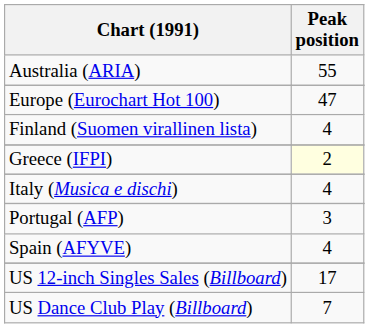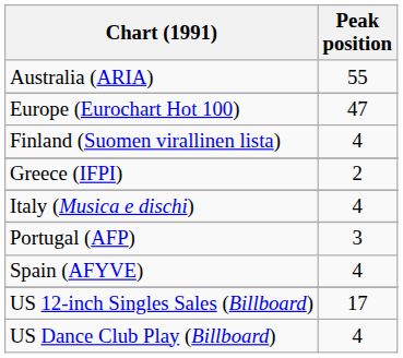Greece (IFPI) | Peak position: lightyellow background -> no background
US Dance Club Play (Billboard) | Peak position: 7 -> 4
